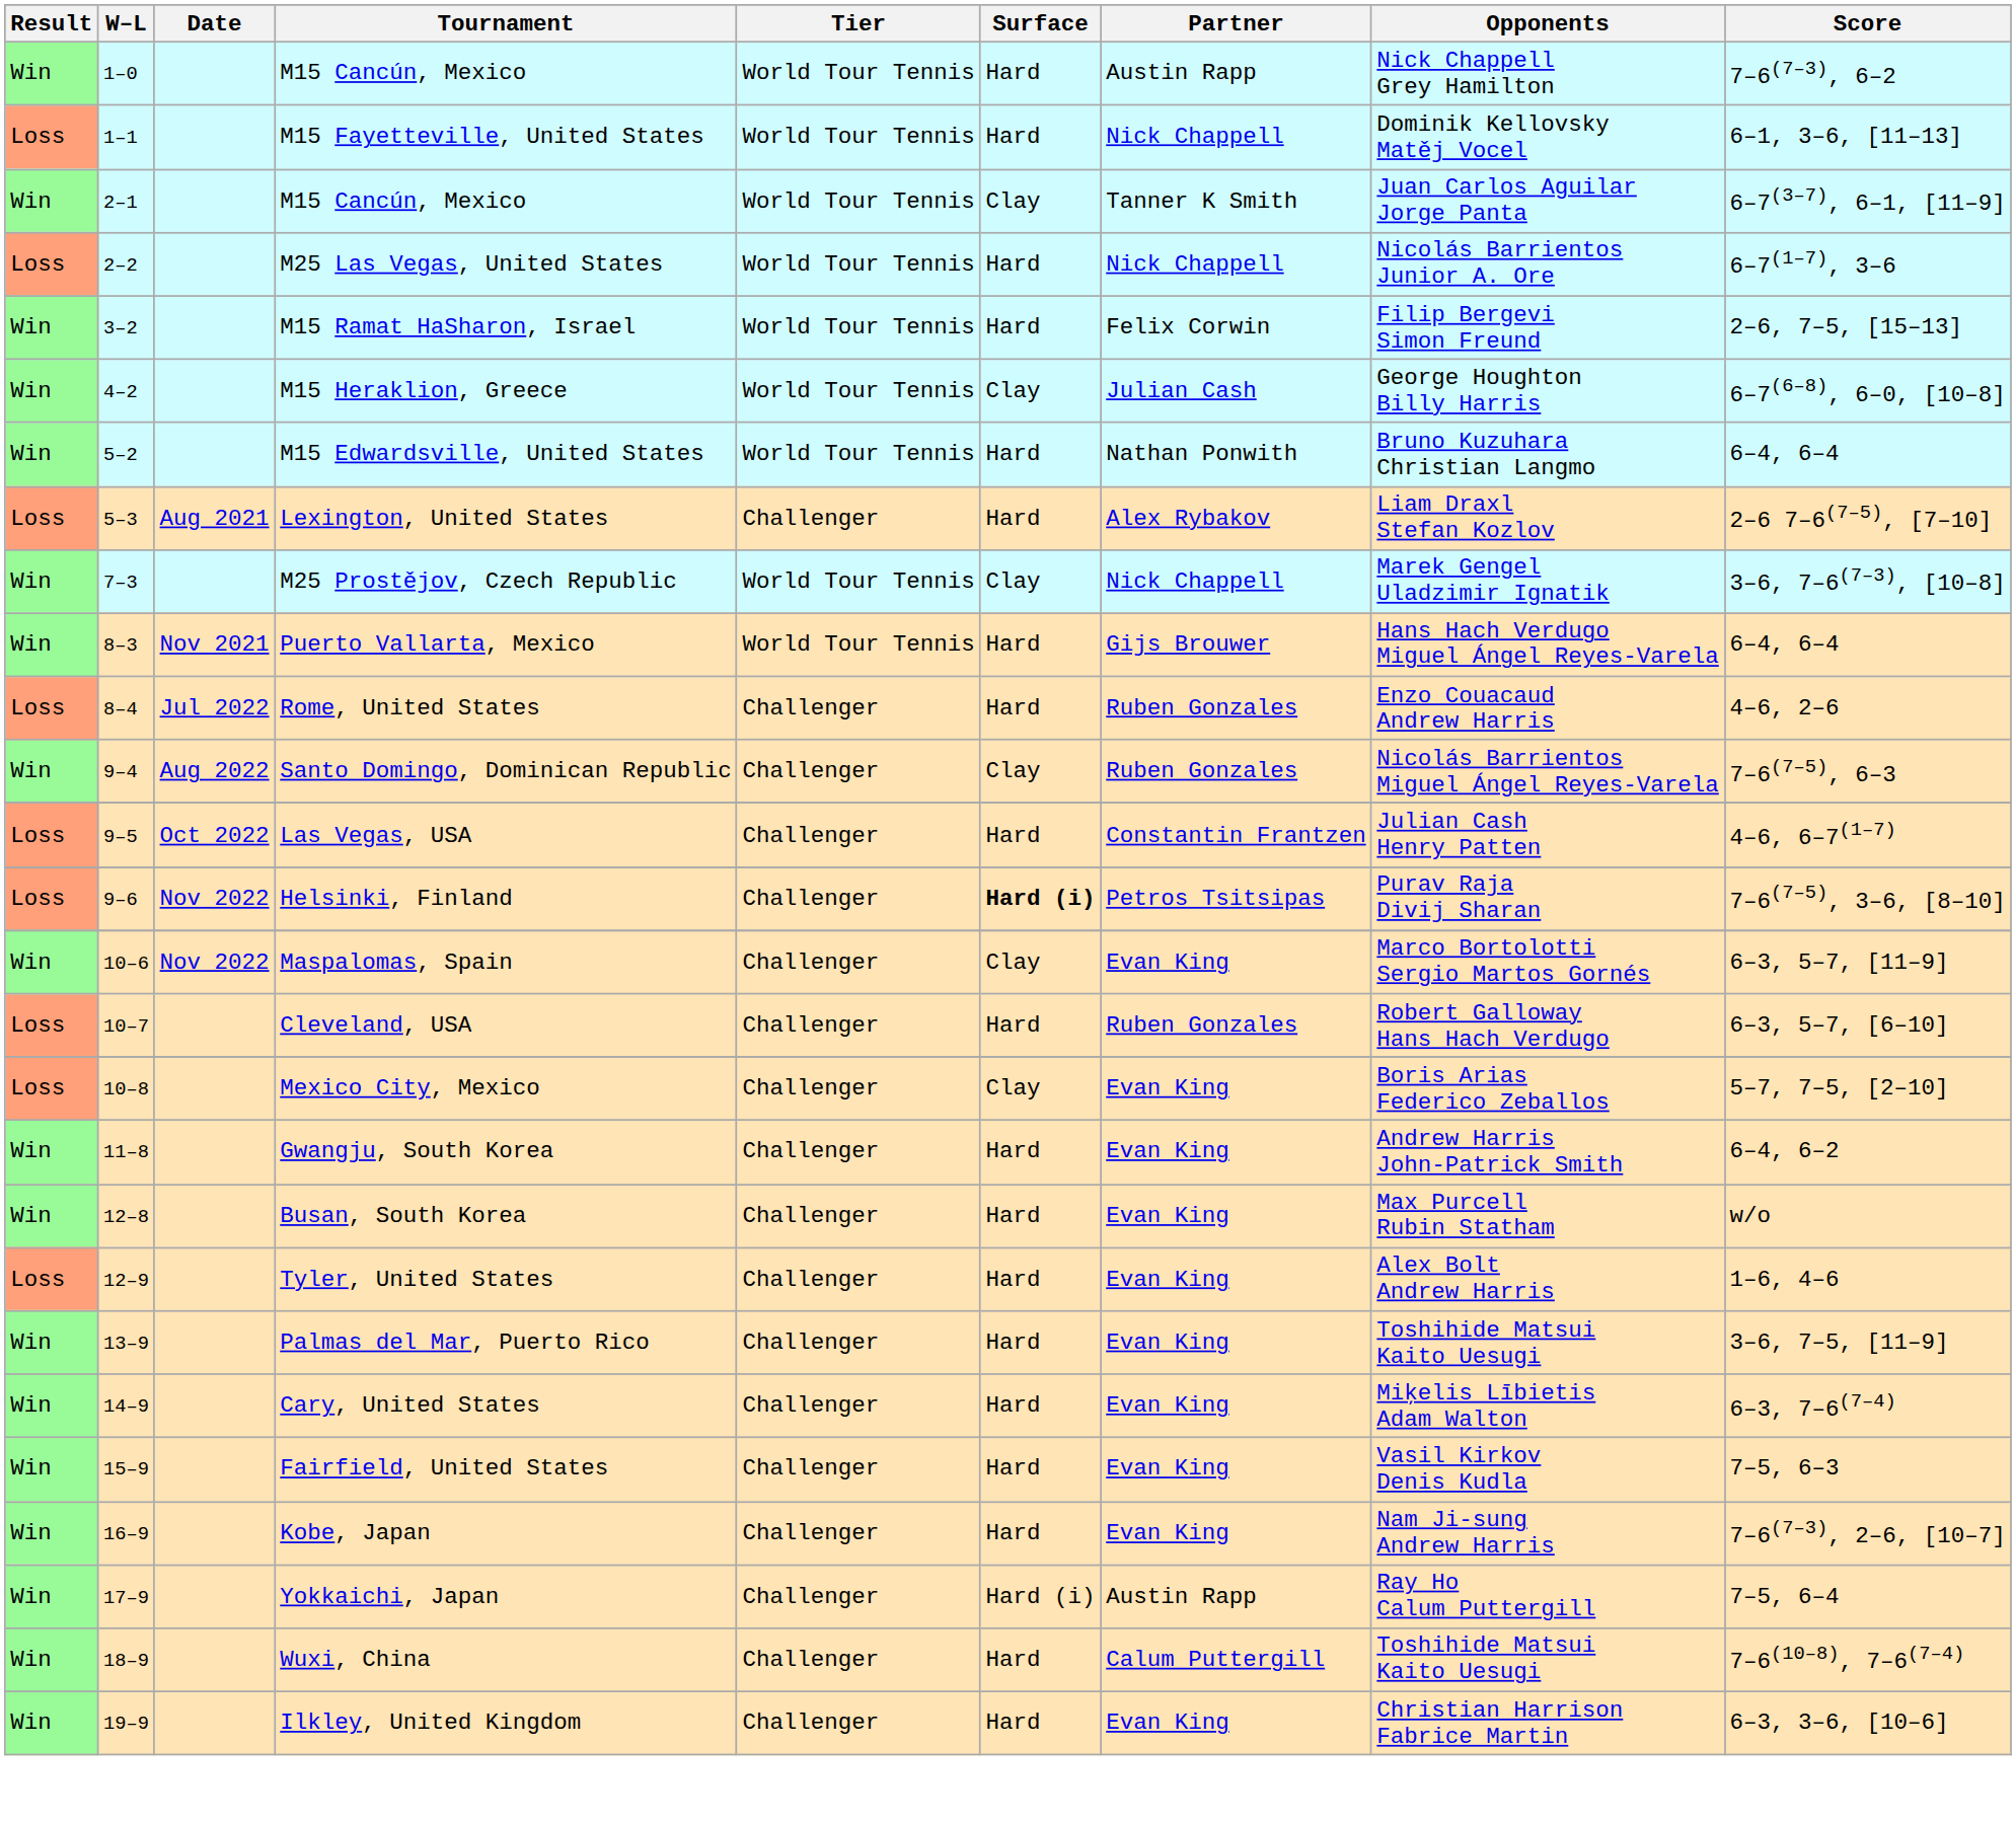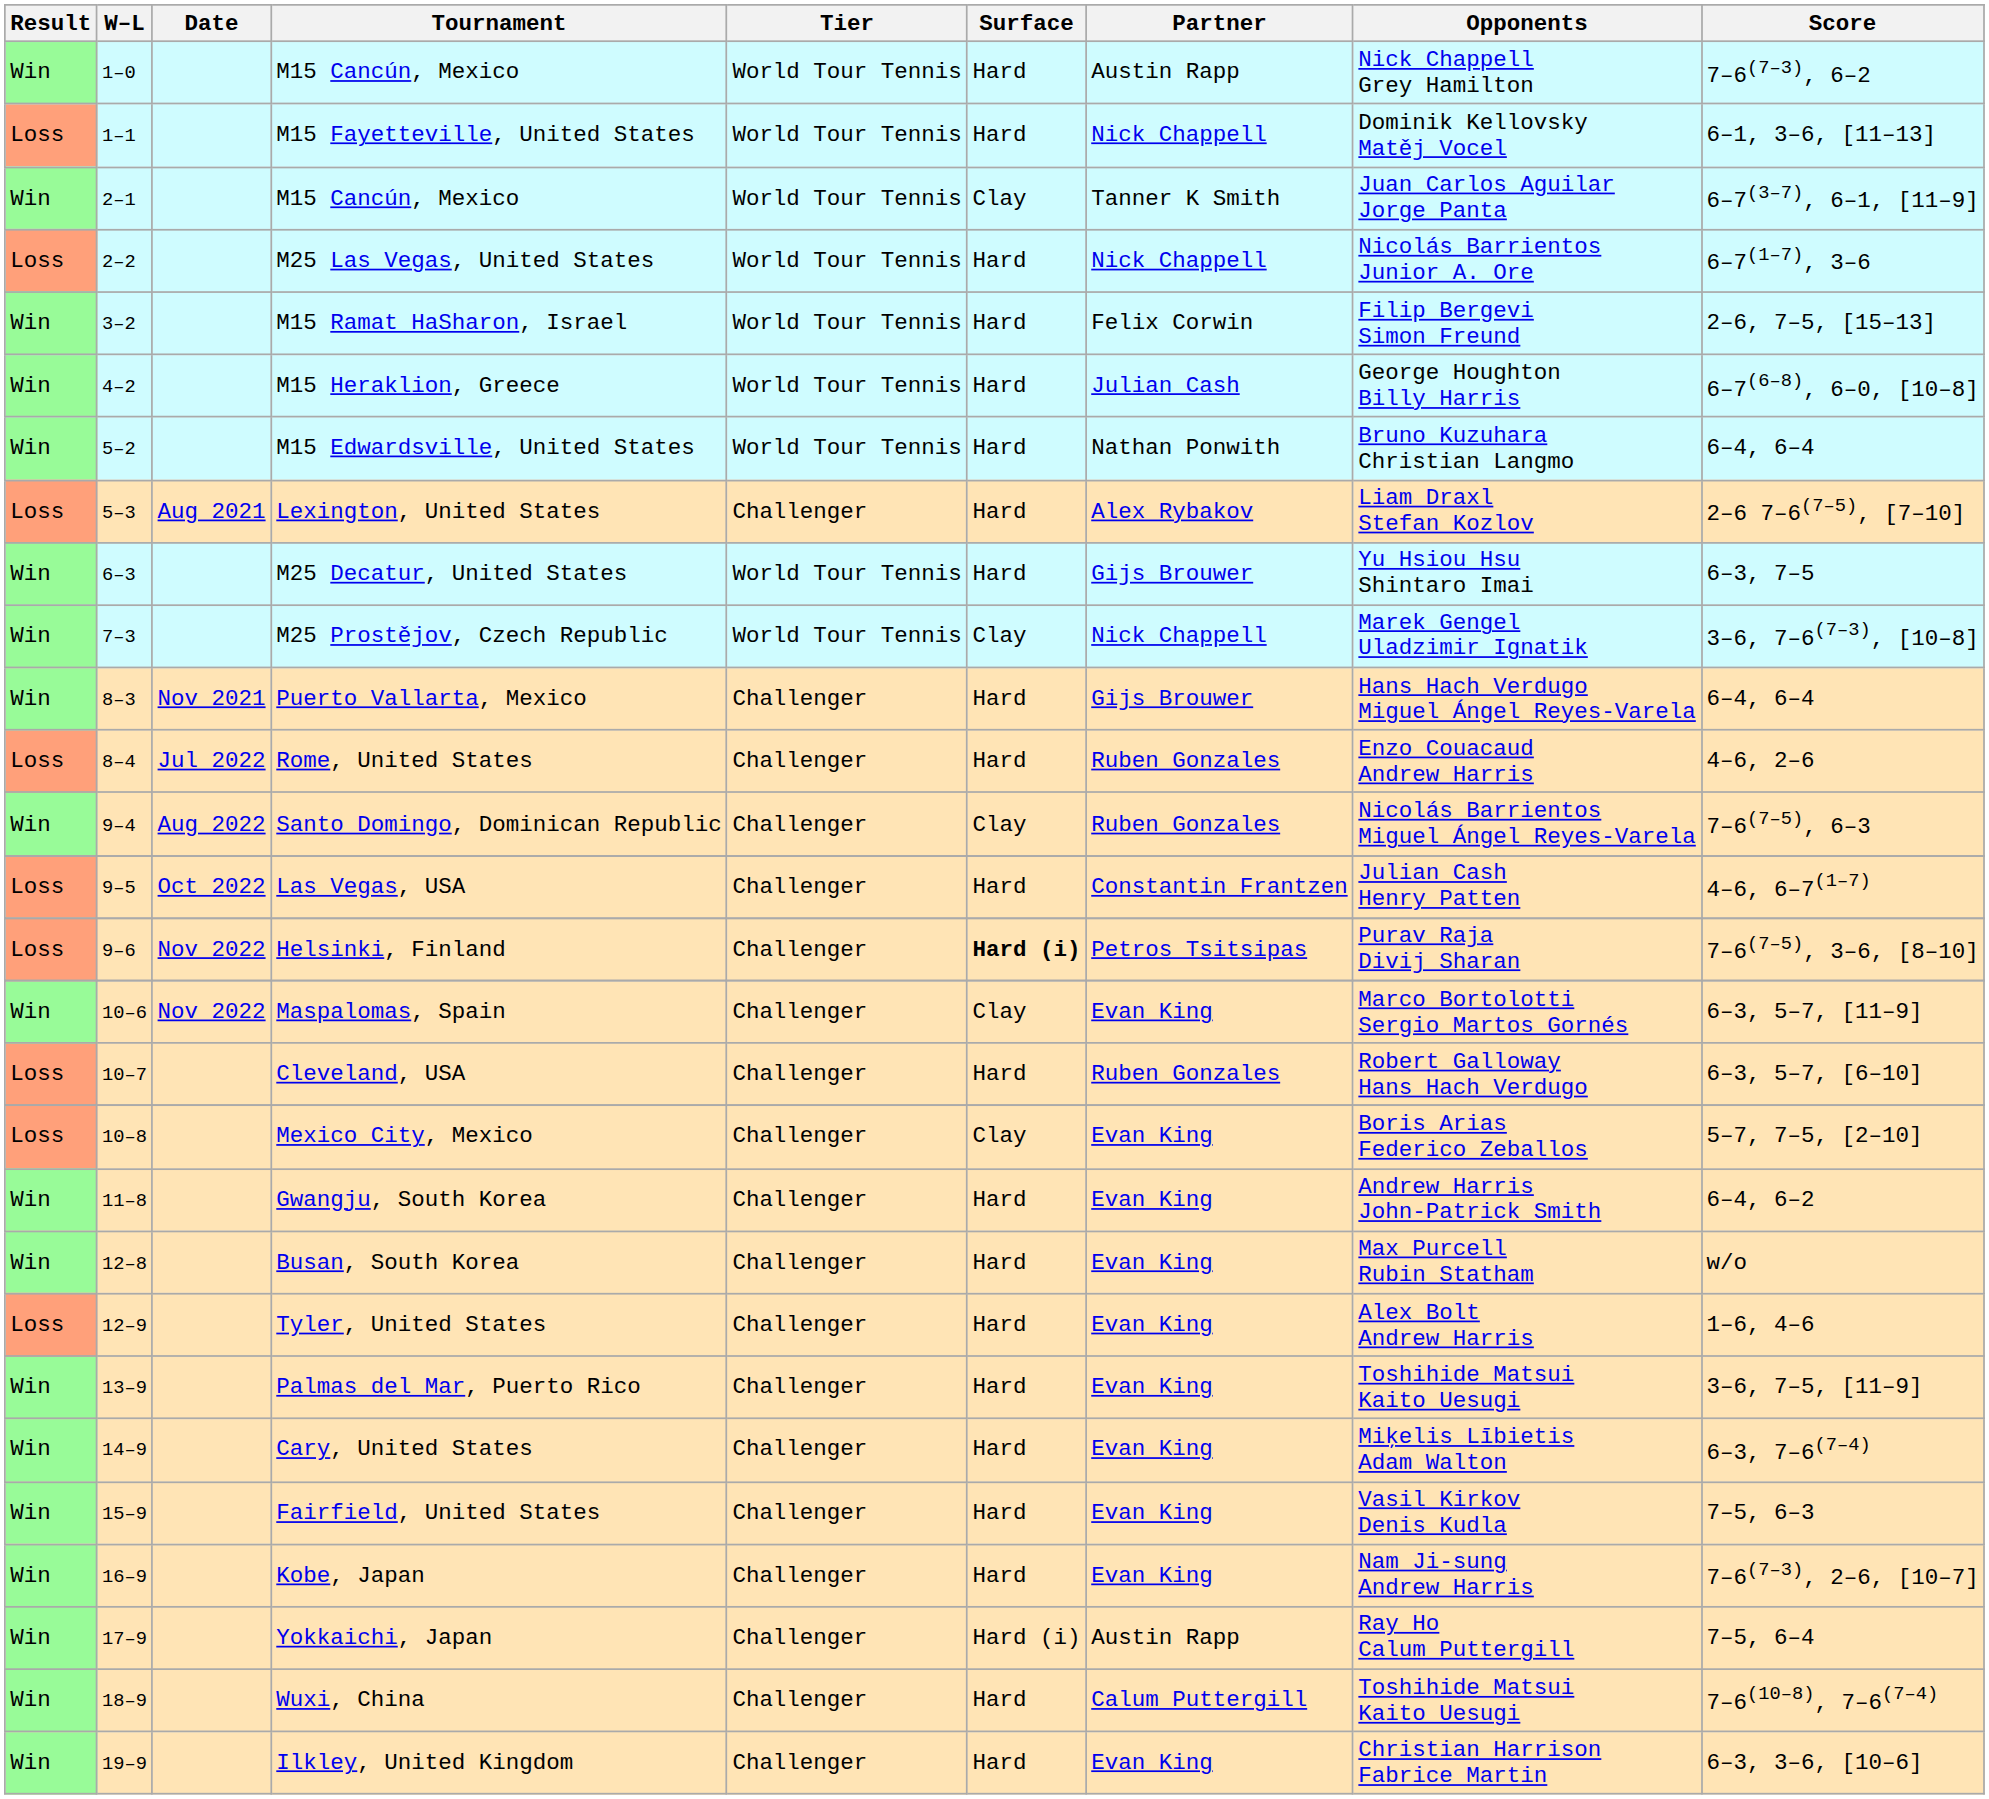M15 Heraklion, Greece | Surface: Clay -> Hard
+ row: Win | 6–3 | M25 Decatur, United States | World Tour Tennis | Hard | Gijs Brouwer | Yu Hsiou Hsu Shintaro Imai | 6–3, 7–5
Puerto Vallarta, Mexico | Tier: World Tour Tennis -> Challenger
